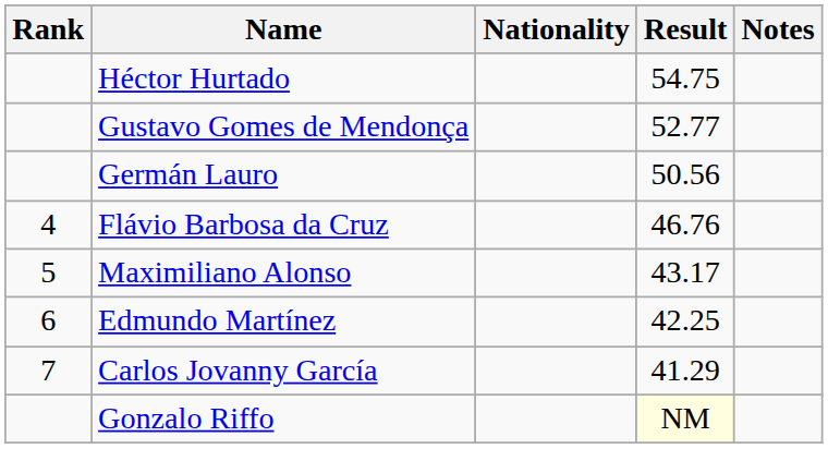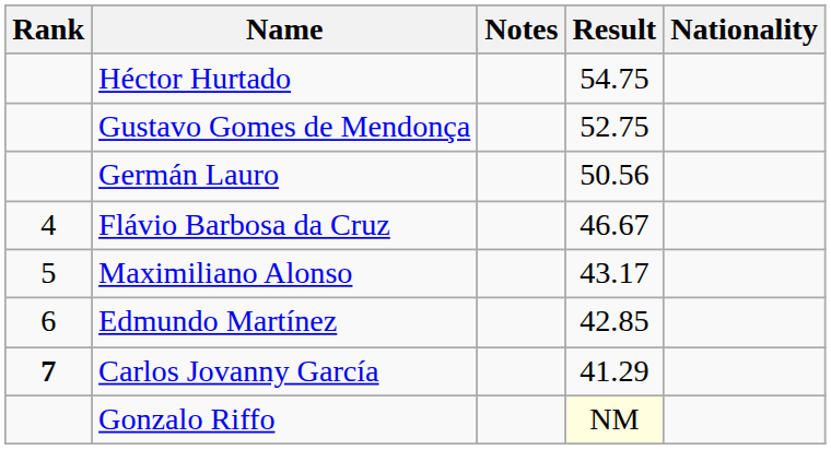columns swapped: Nationality <-> Notes
Gustavo Gomes de Mendonça | Result: 52.77 -> 52.75
Flávio Barbosa da Cruz | Result: 46.76 -> 46.67
Edmundo Martínez | Result: 42.25 -> 42.85
Carlos Jovanny García | Rank: normal -> bold
